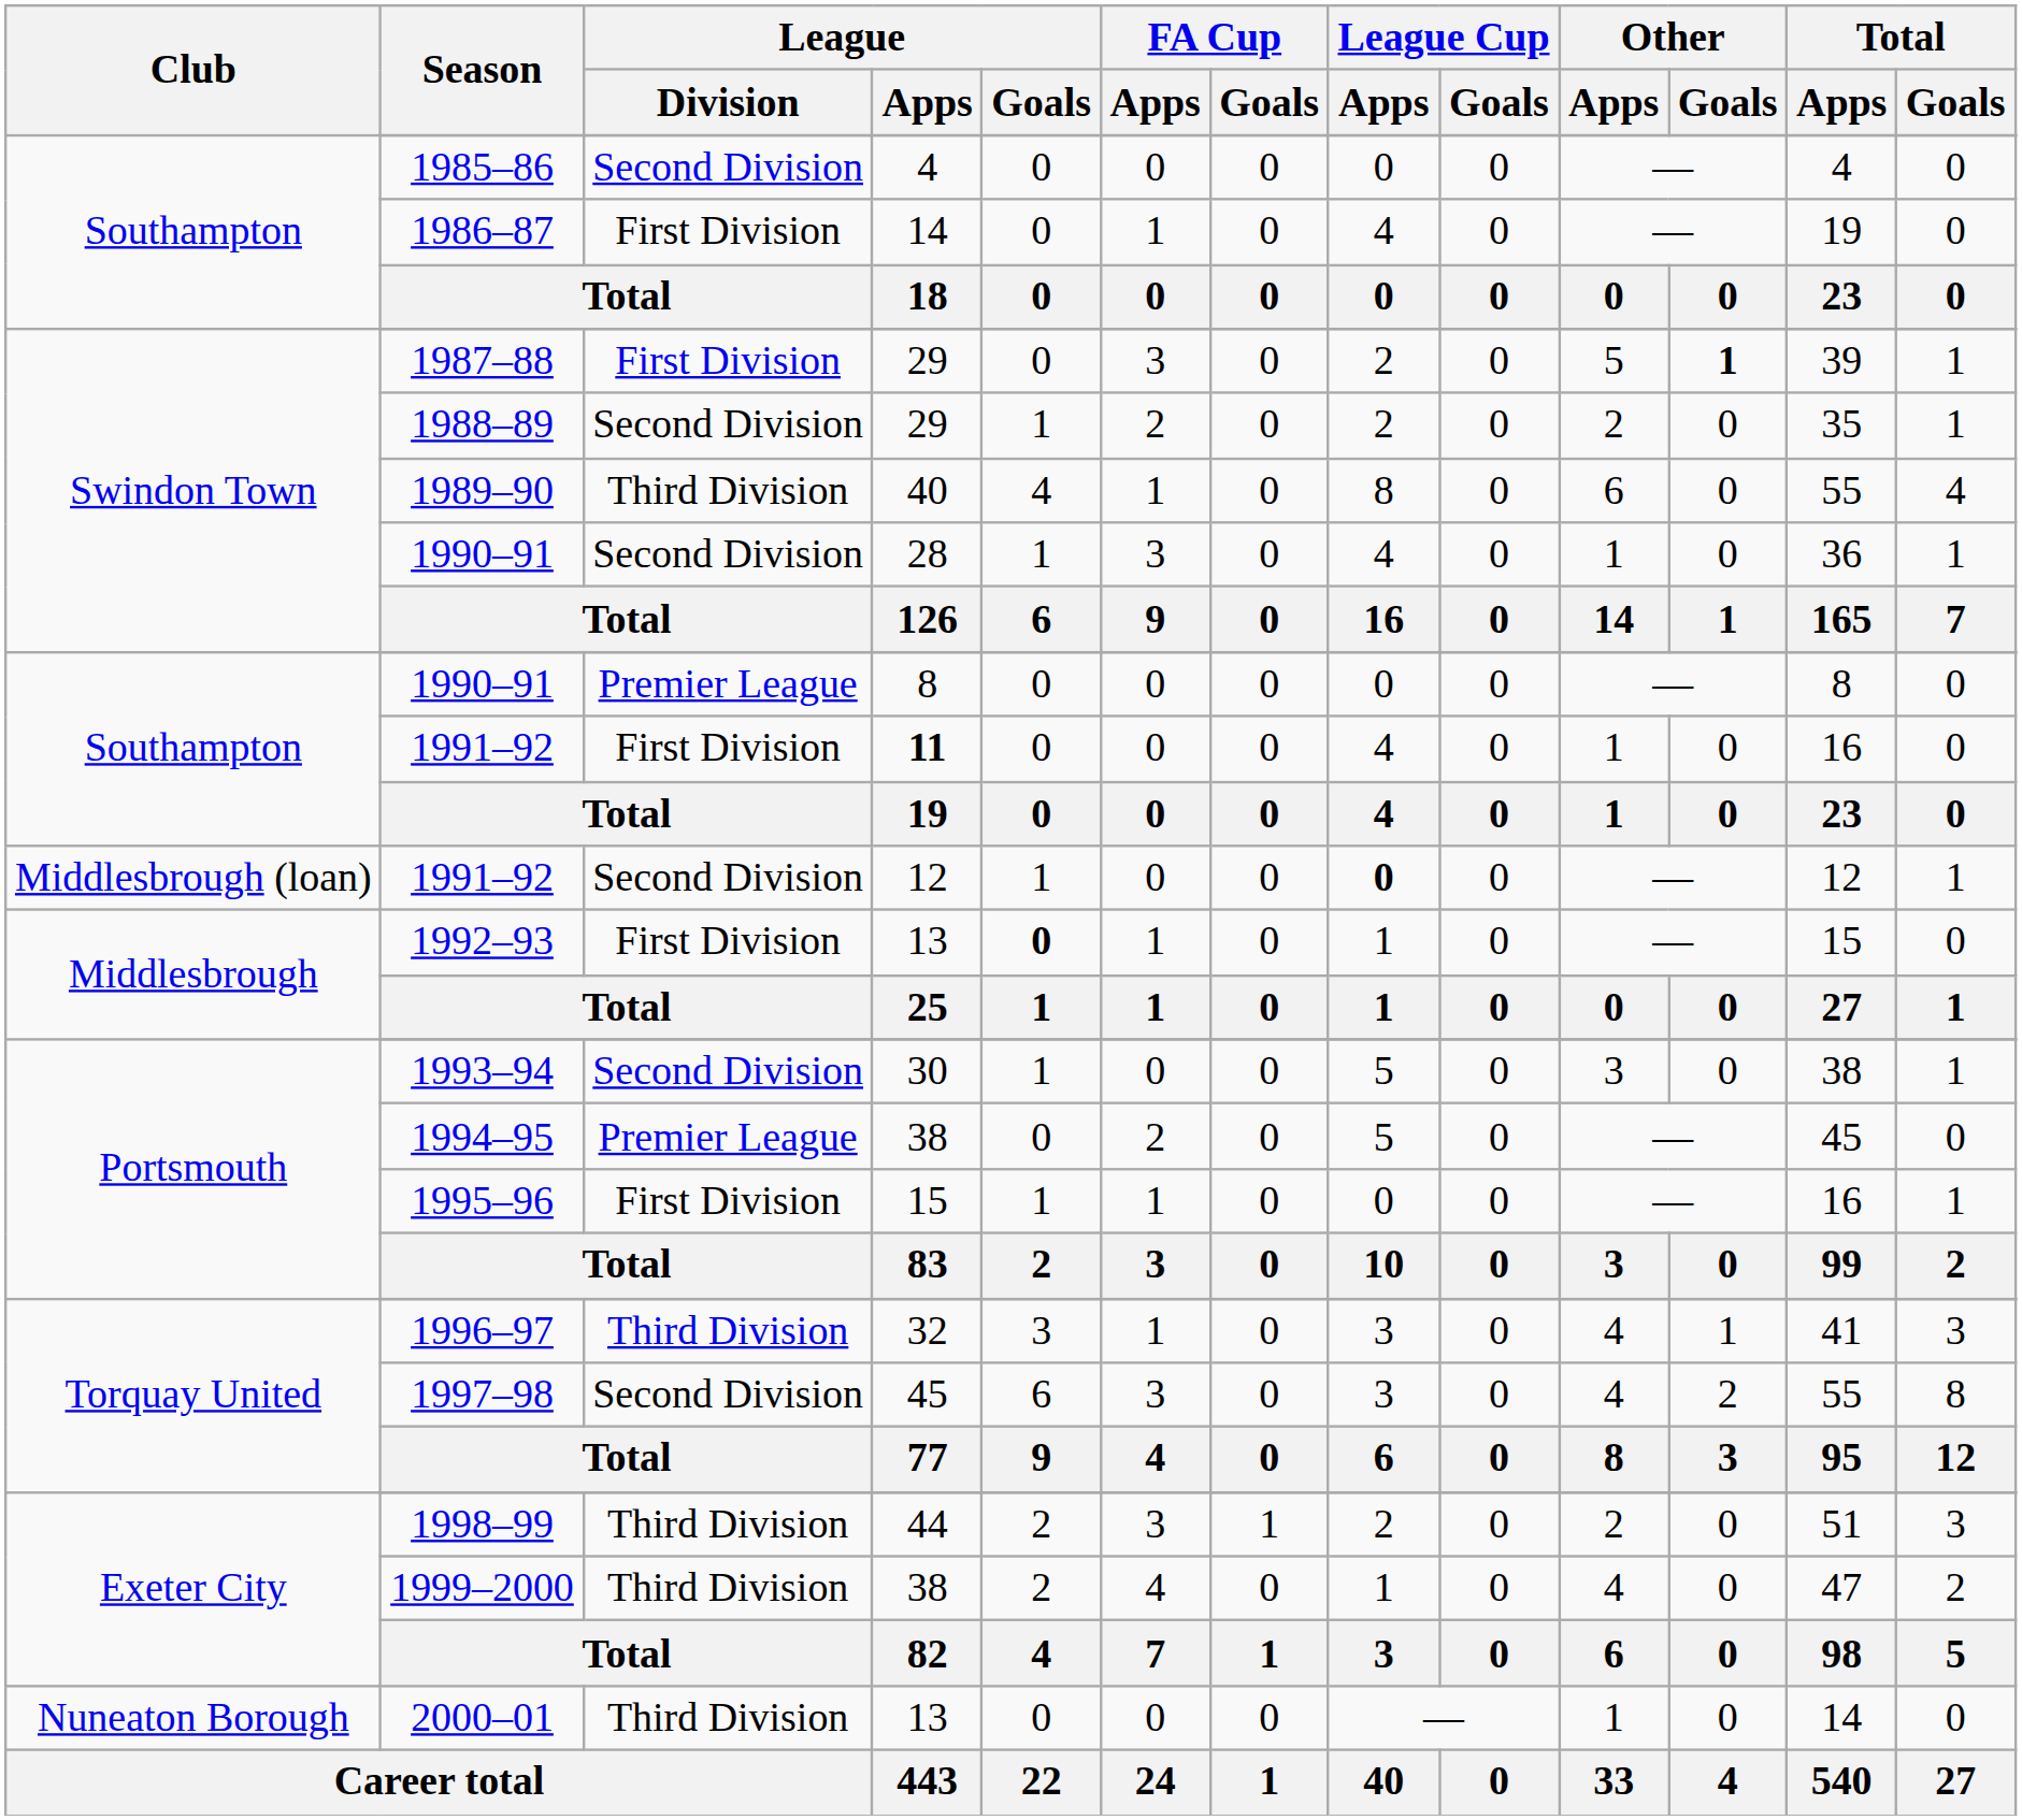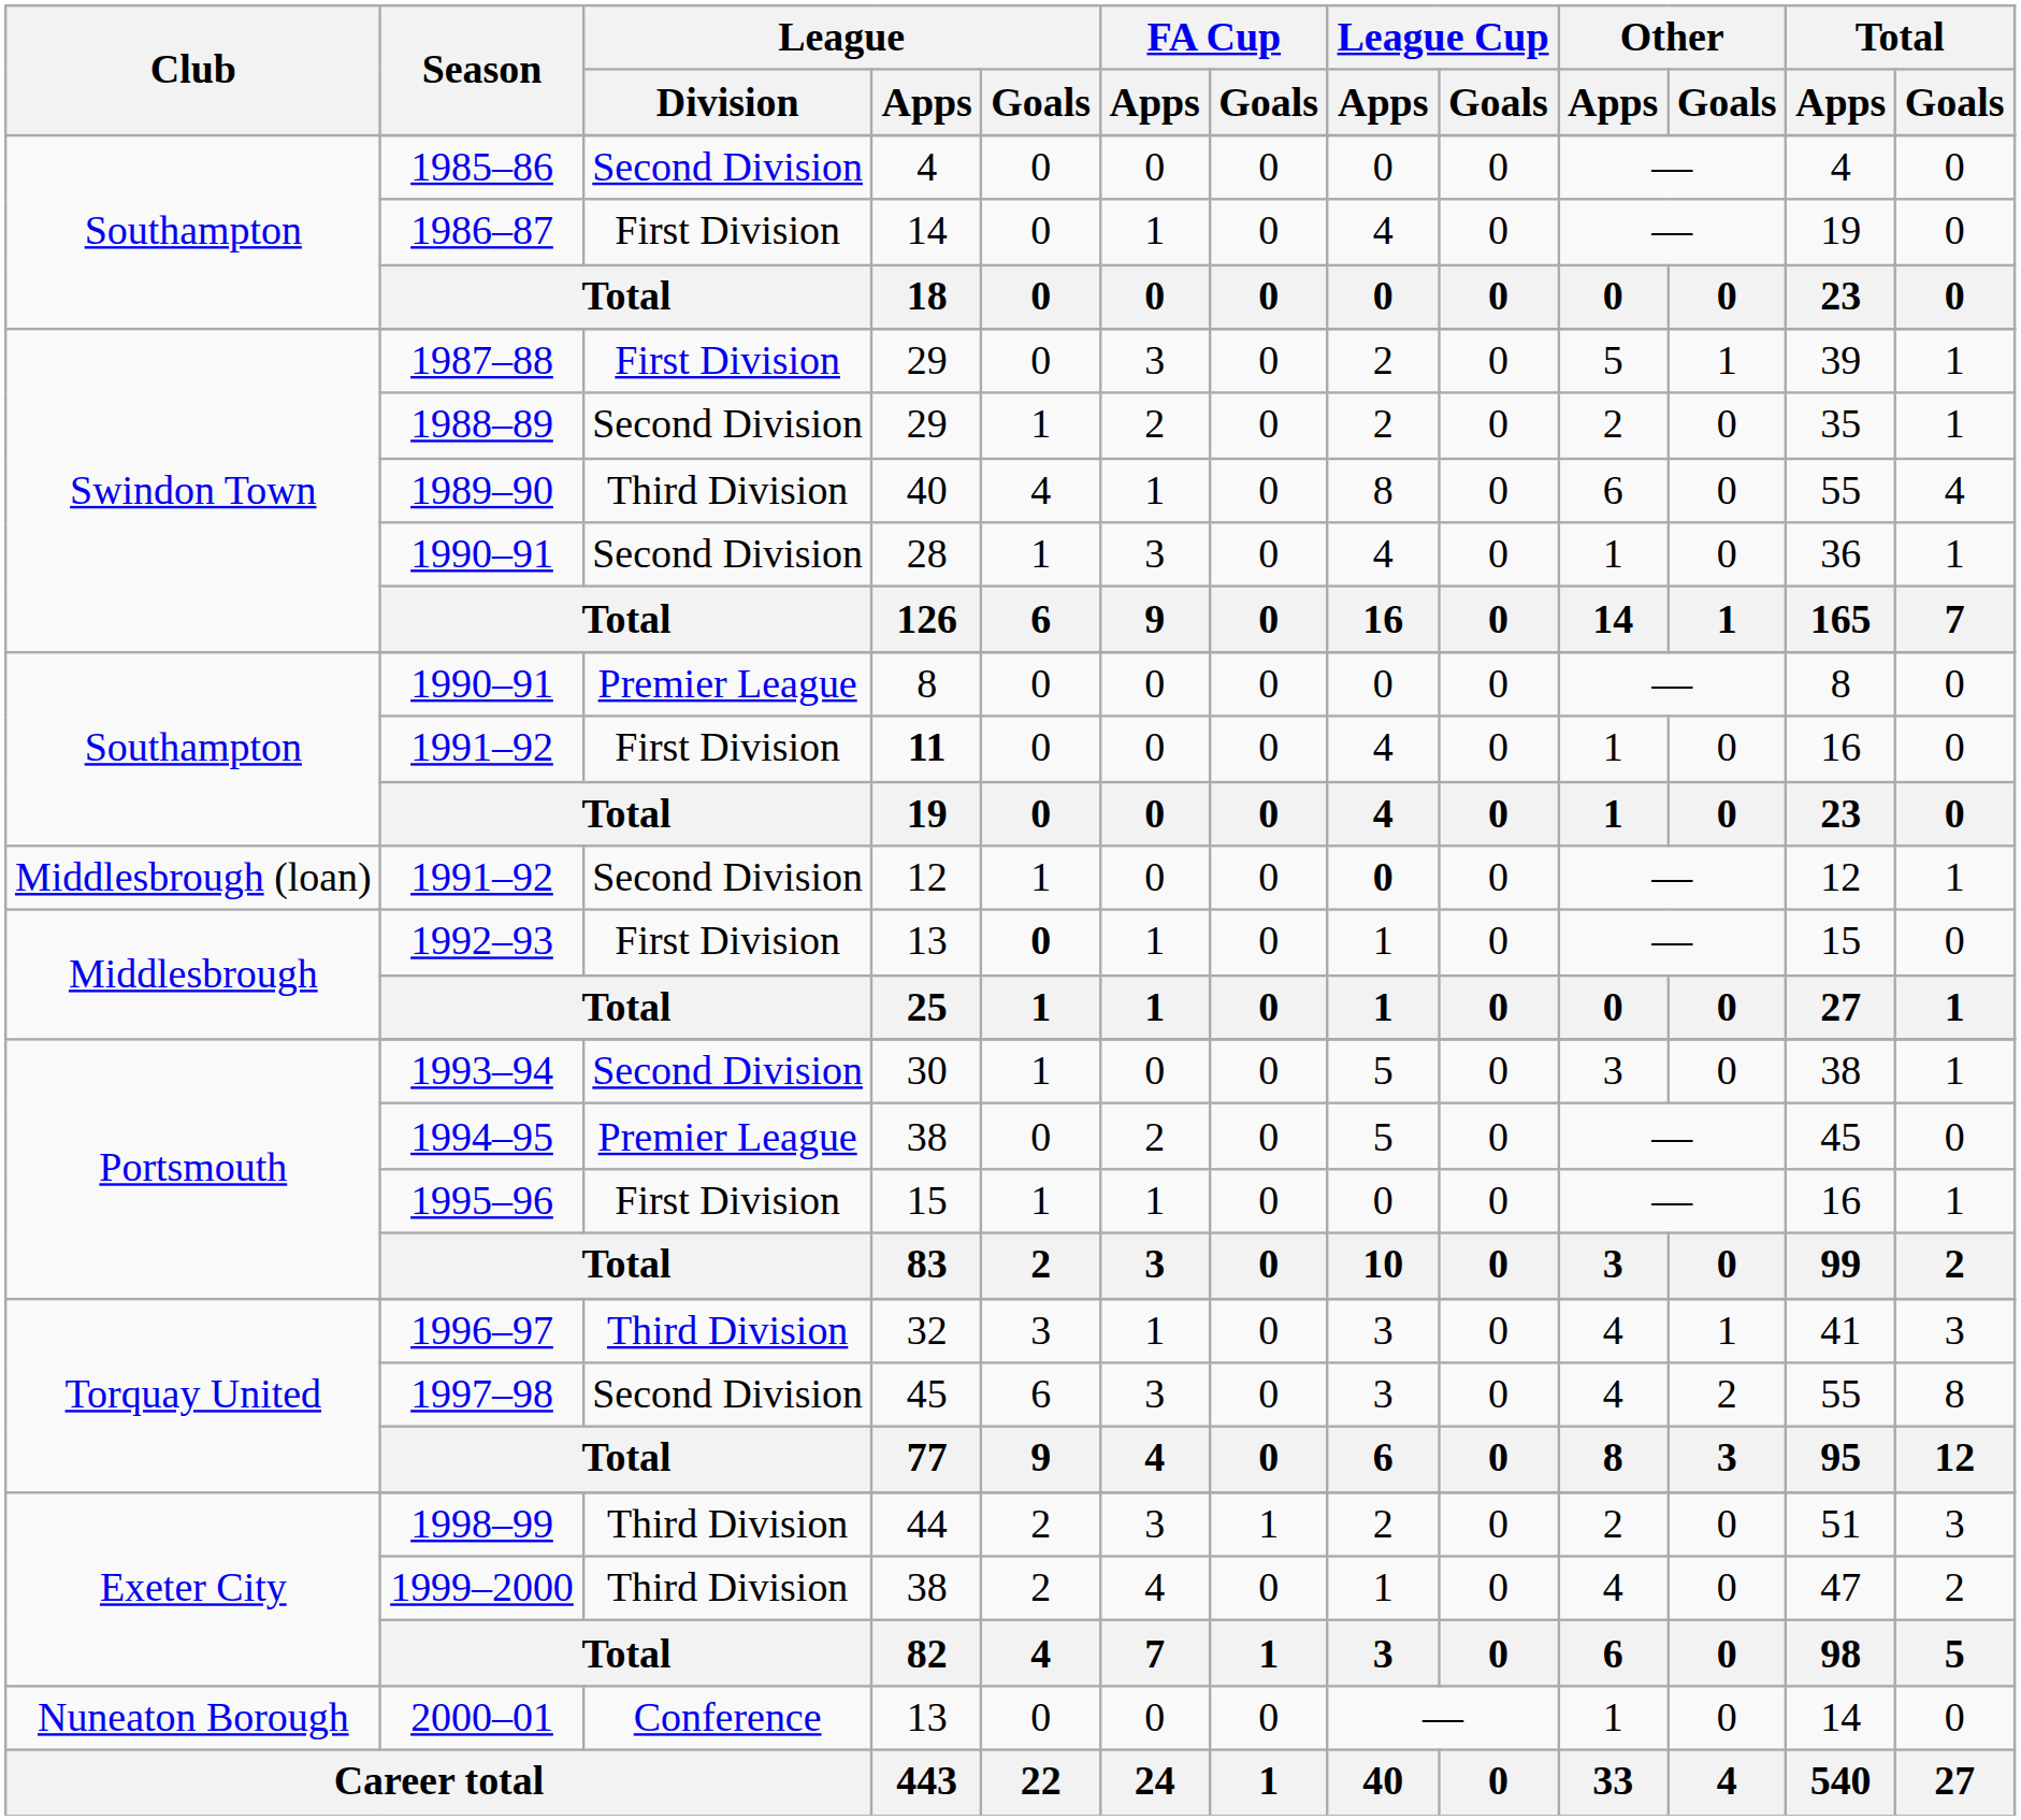1987–88 | Other / Goals: bold -> normal
2000–01 | League / Division: Third Division -> Conference
